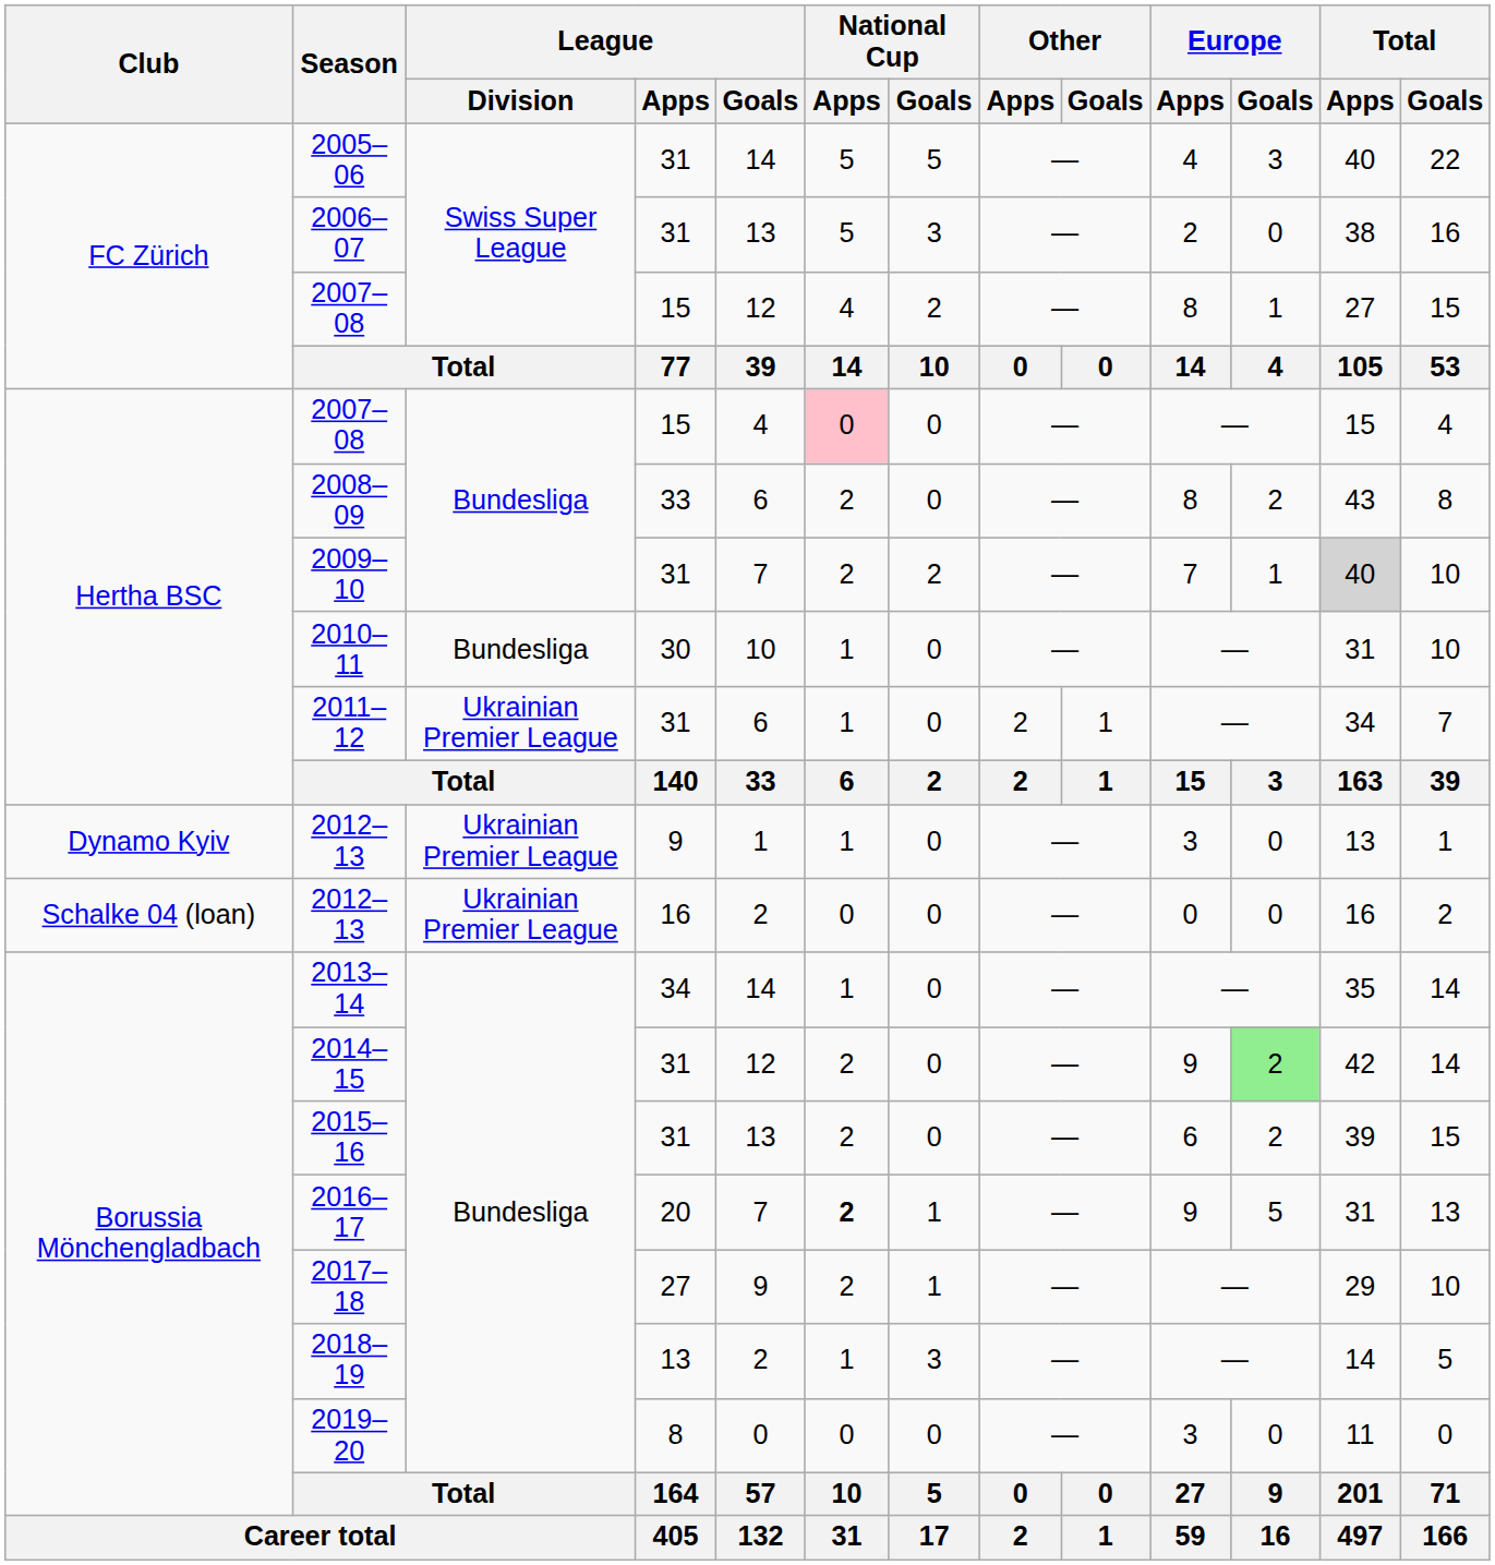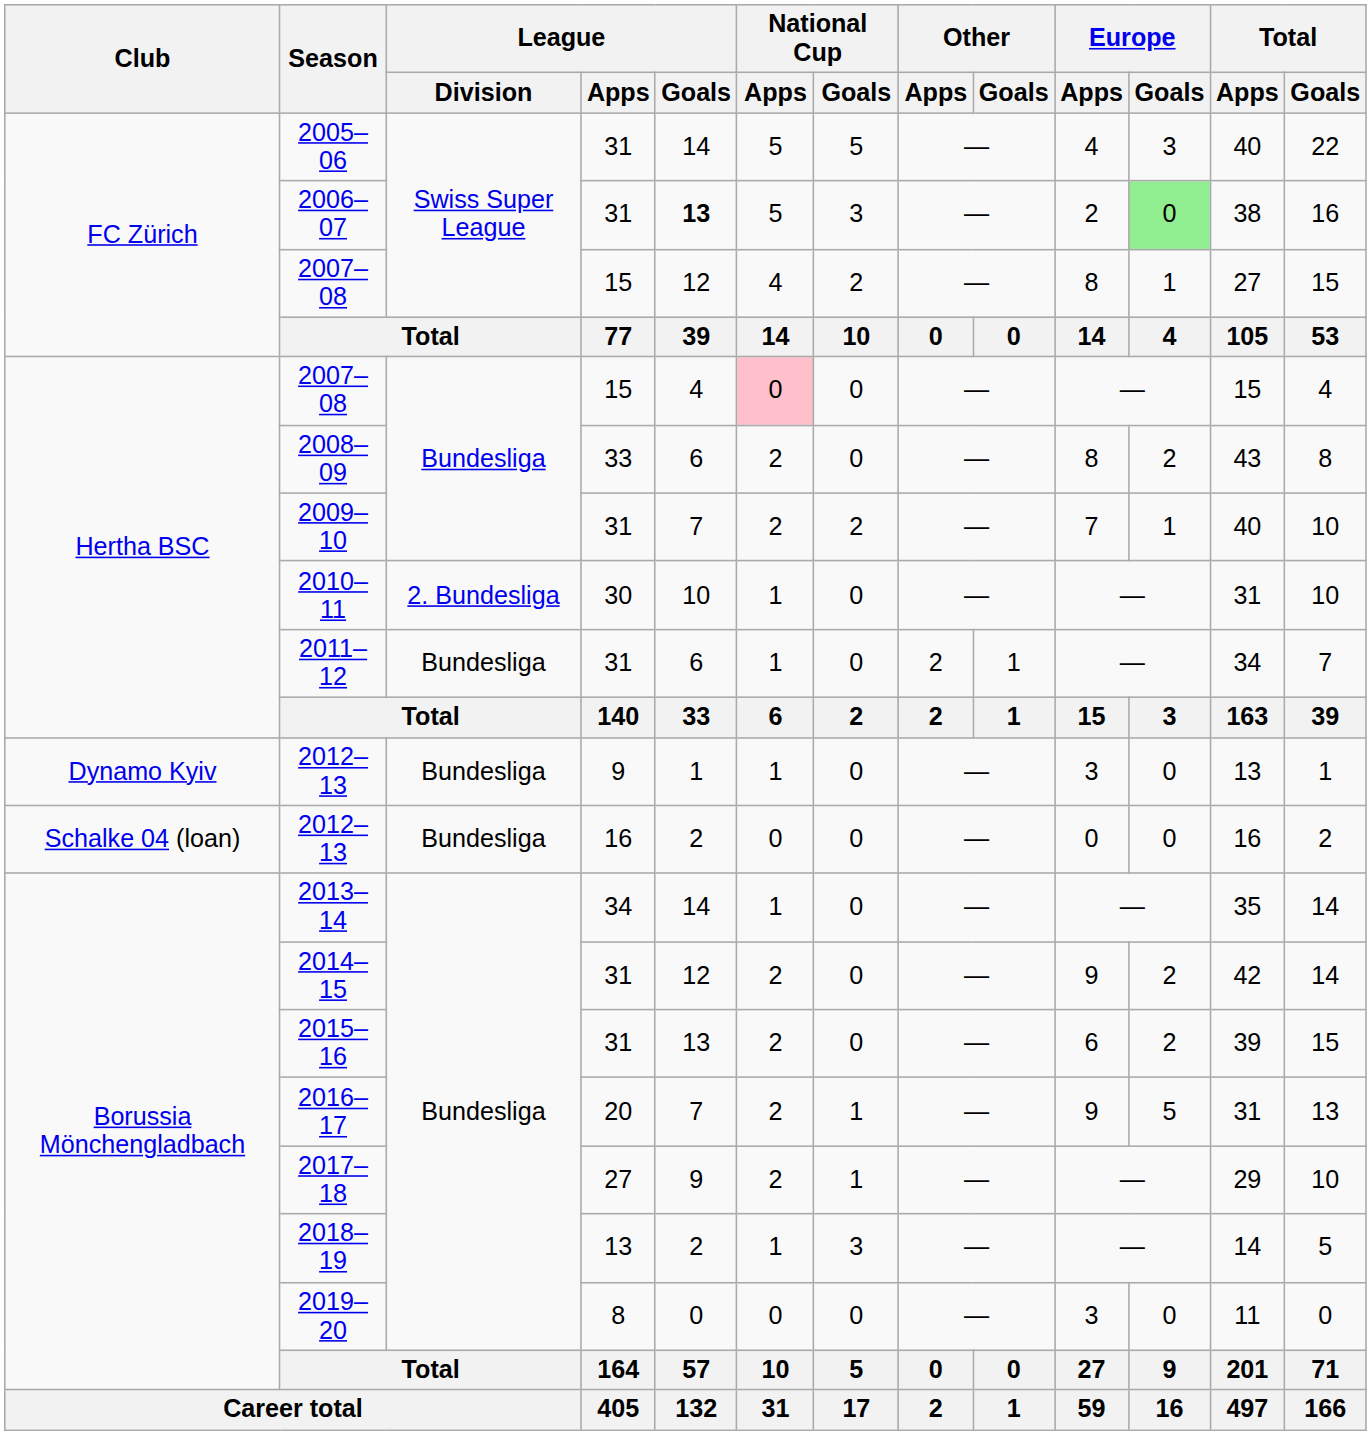2006–07 | League / Goals: normal -> bold
2006–07 | Europe / Goals: no background -> lightgreen background
2009–10 | Total / Apps: lightgrey background -> no background
2010–11 | League / Division: Bundesliga -> 2. Bundesliga
2011–12 | League / Division: Ukrainian Premier League -> Bundesliga
Dynamo Kyiv / 2012–13 | League / Division: Ukrainian Premier League -> Bundesliga
Schalke 04 (loan) / 2012–13 | League / Division: Ukrainian Premier League -> Bundesliga
2014–15 | Europe / Goals: lightgreen background -> no background
2016–17 | National Cup / Apps: bold -> normal
